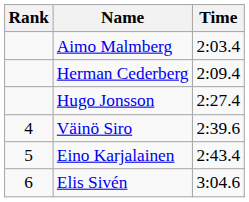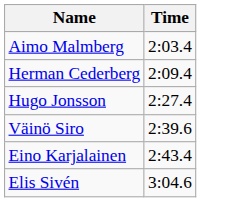- column: Rank | 4 | 5 | 6
